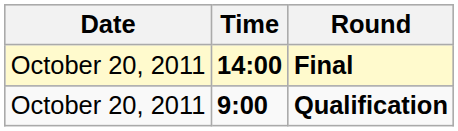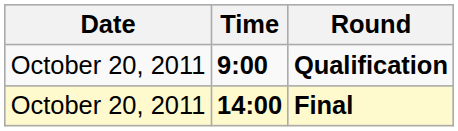rows swapped: Qualification <-> Final
